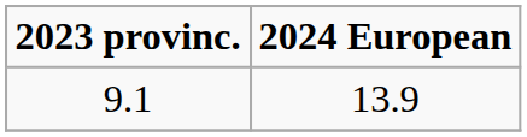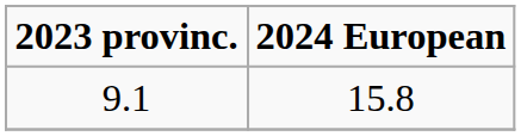9.1 | 2024 European: 13.9 -> 15.8
